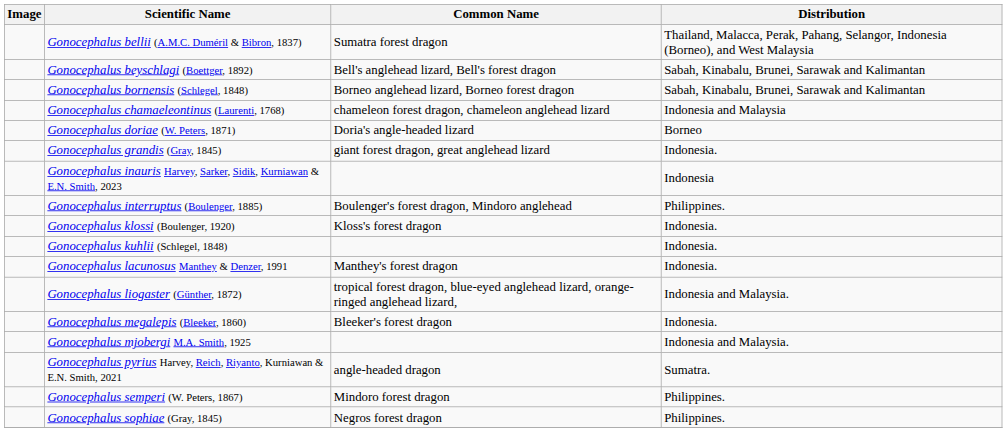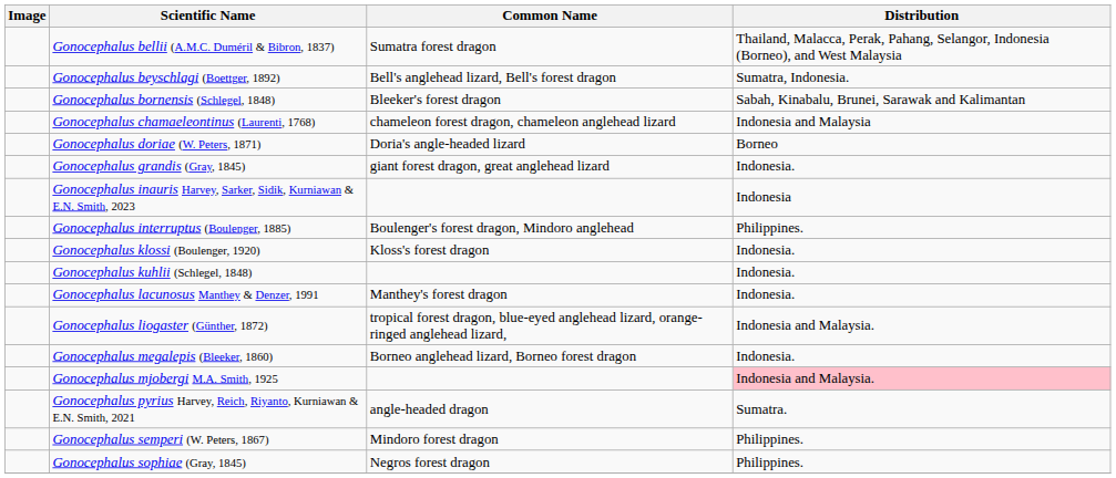Gonocephalus beyschlagi (Boettger, 1892) | Distribution: Sabah, Kinabalu, Brunei, Sarawak and Kalimantan -> Sumatra, Indonesia.
Gonocephalus bornensis (Schlegel, 1848) | Common Name: Borneo anglehead lizard, Borneo forest dragon -> Bleeker's forest dragon
Gonocephalus megalepis (Bleeker, 1860) | Common Name: Bleeker's forest dragon -> Borneo anglehead lizard, Borneo forest dragon
Gonocephalus mjobergi M.A. Smith, 1925 | Distribution: no background -> pink background
